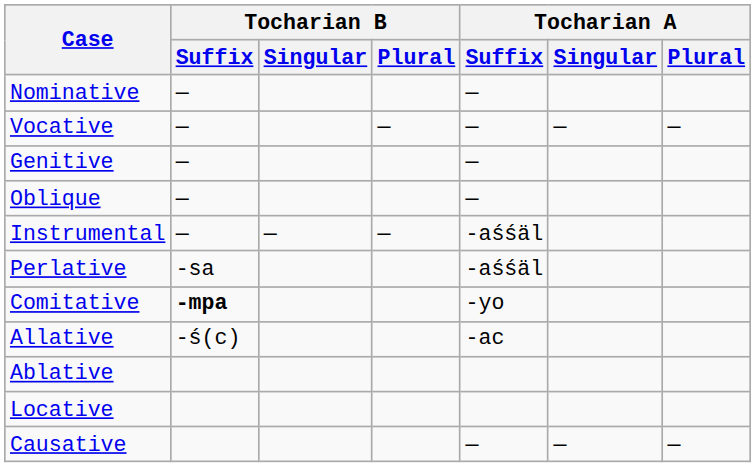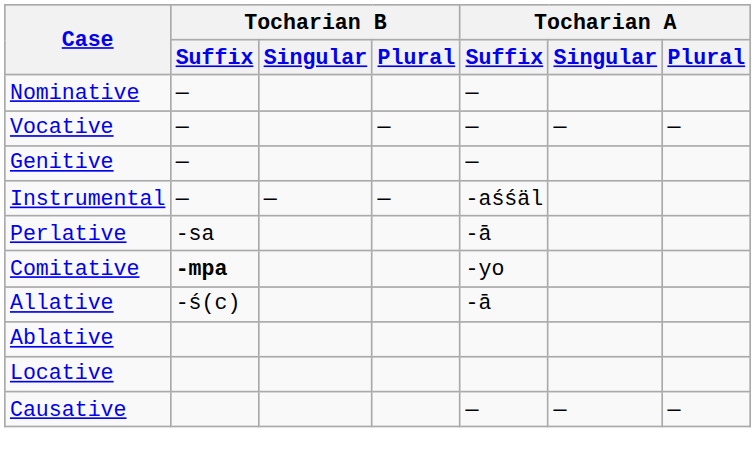- row: Oblique | — | —
Perlative | Tocharian A / Suffix: -aśśäl -> -ā
Allative | Tocharian A / Suffix: -ac -> -ā
